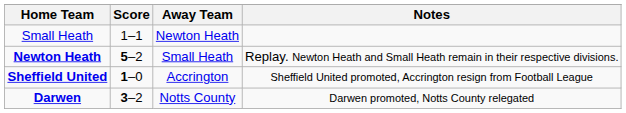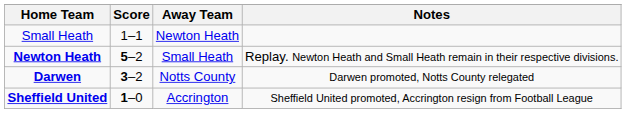rows swapped: Darwen <-> Sheffield United
